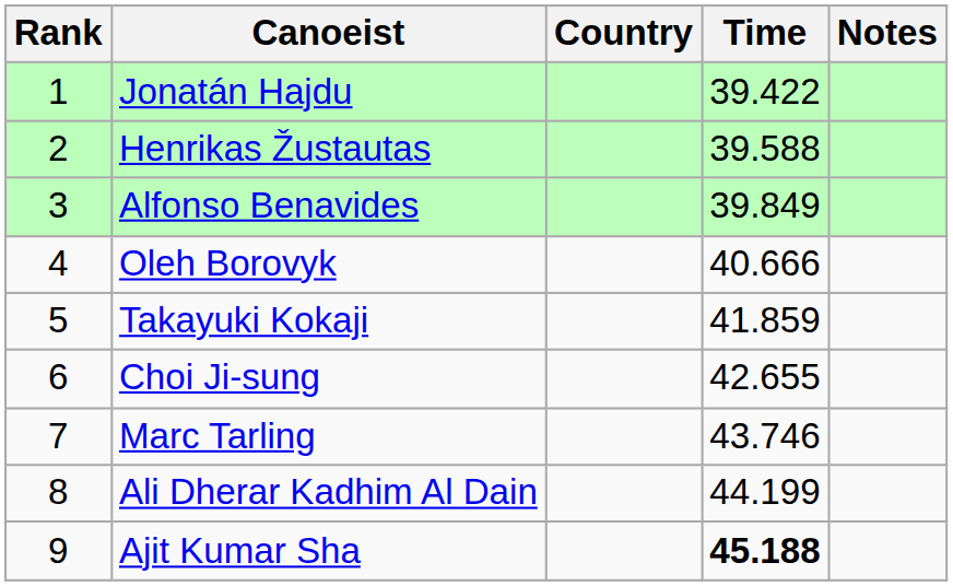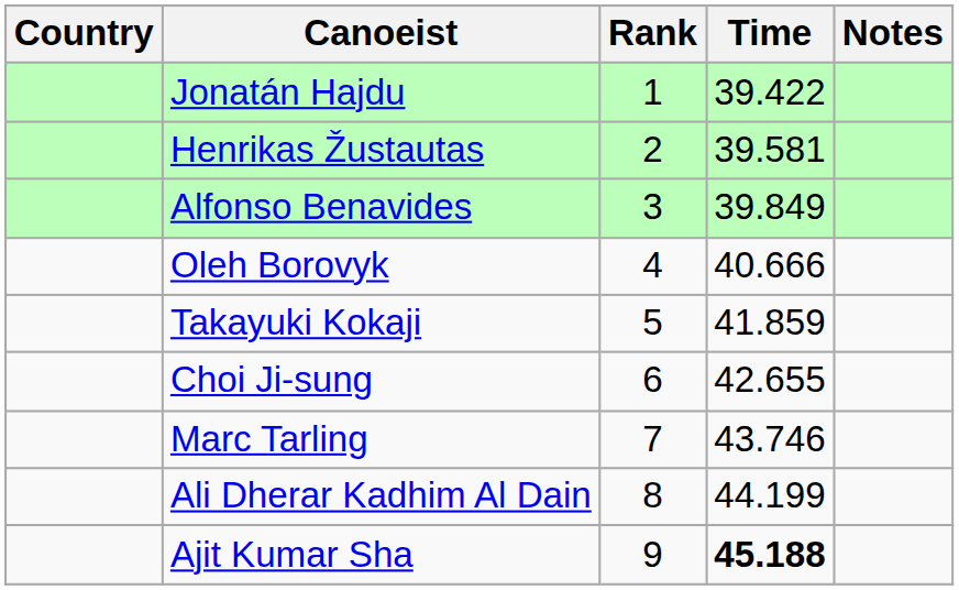columns swapped: Rank <-> Country
Henrikas Žustautas | Time: 39.588 -> 39.581
